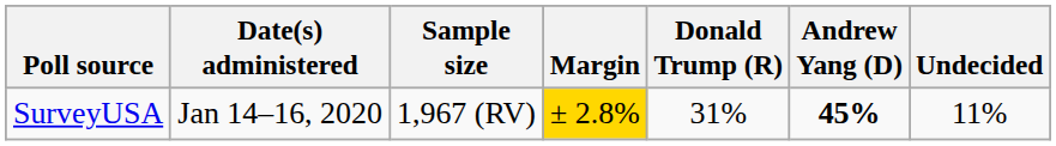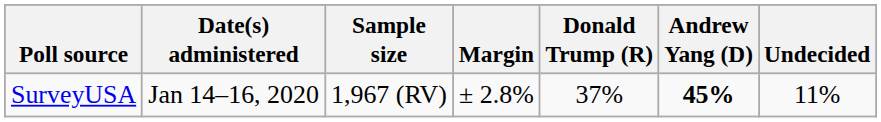SurveyUSA | Margin: gold background -> no background
SurveyUSA | Donald Trump (R): 31% -> 37%
